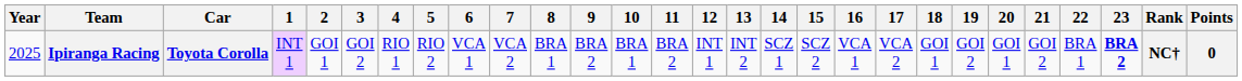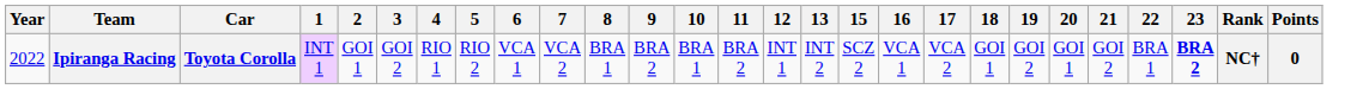- column: 14 | SCZ 1
Ipiranga Racing | Year: 2025 -> 2022
